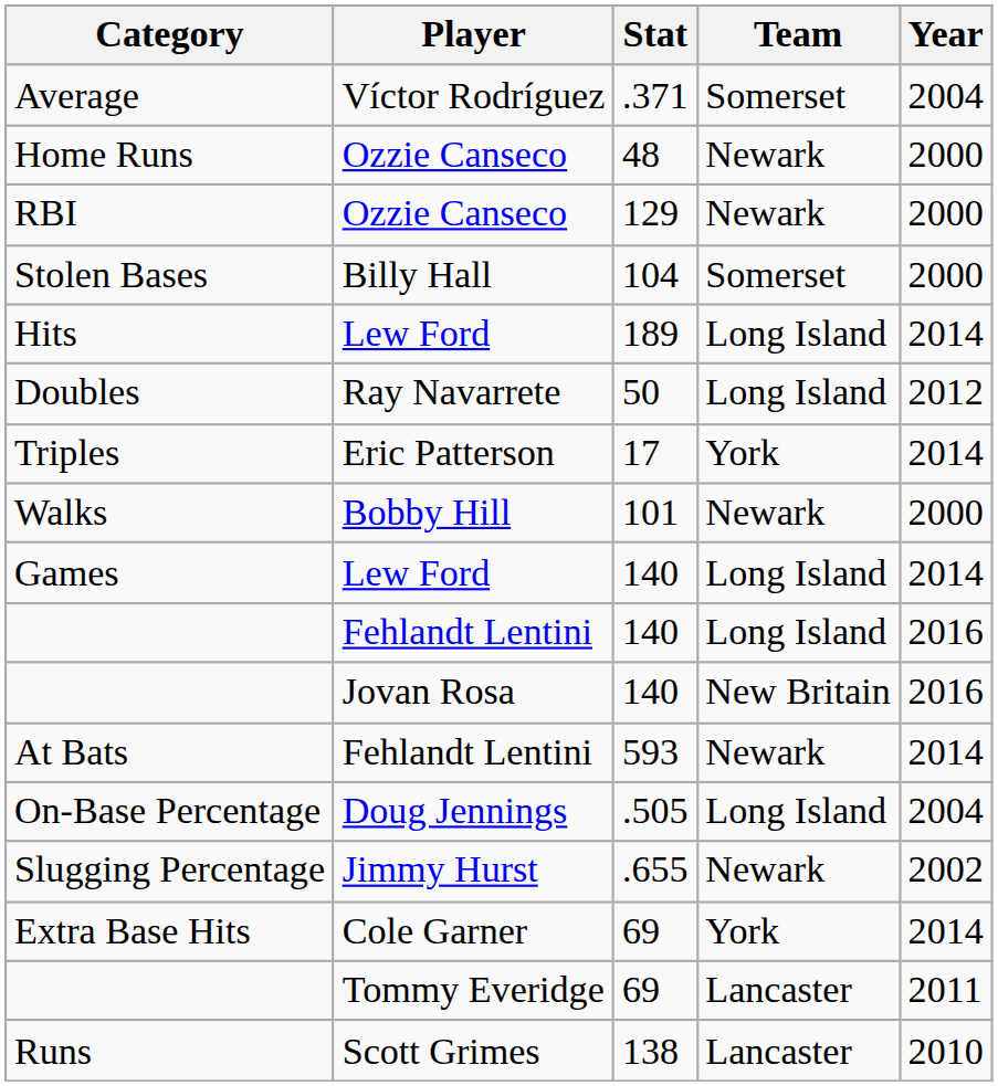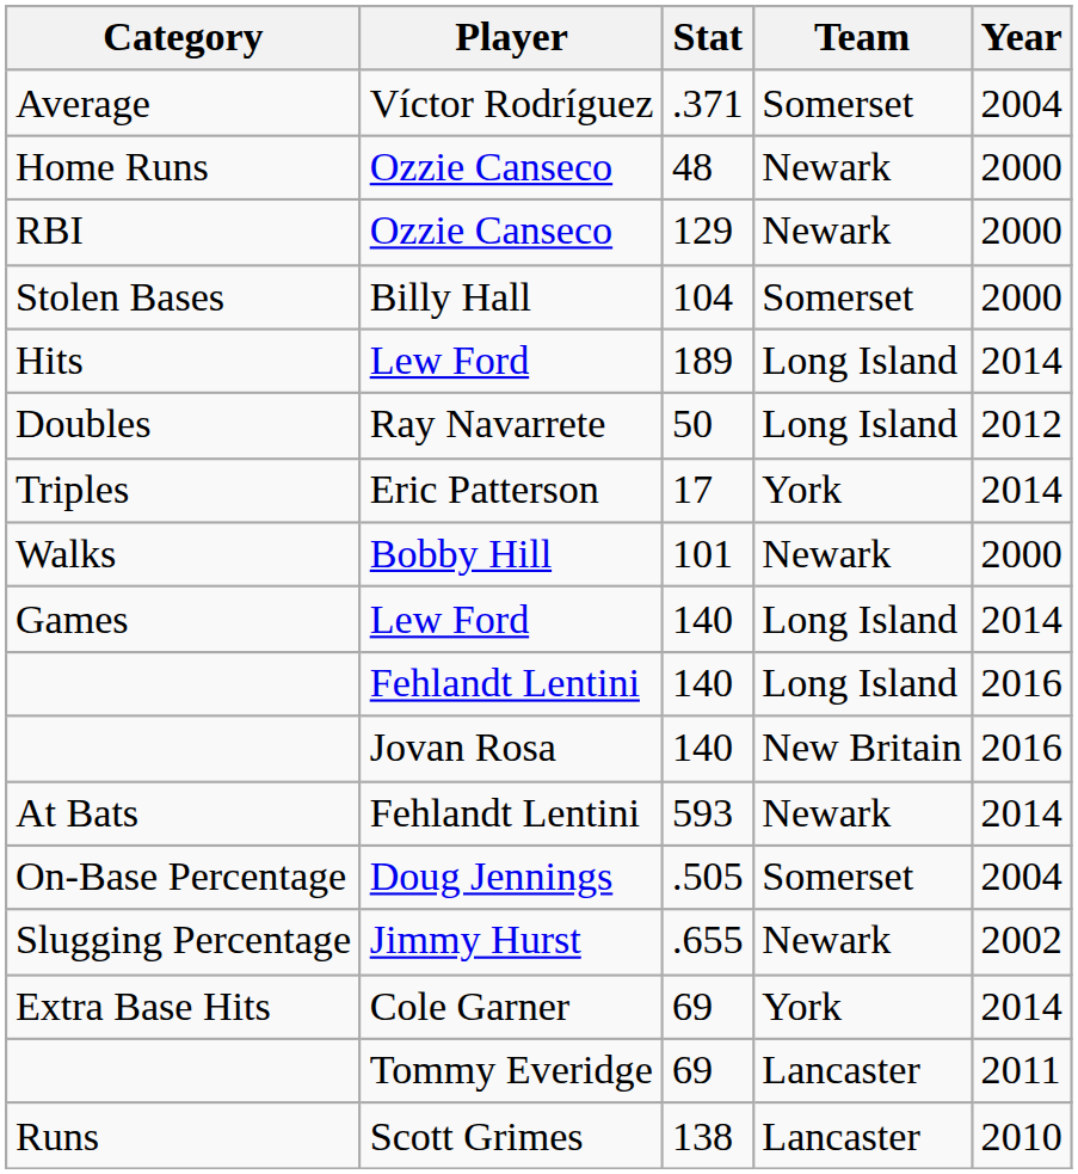On-Base Percentage | Team: Long Island -> Somerset
